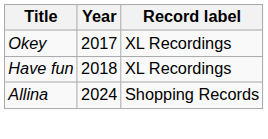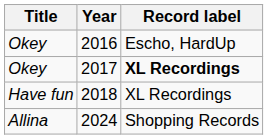+ row: Okey | 2016 | Escho, HardUp
2017 | Record label: normal -> bold
